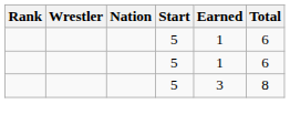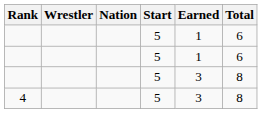+ row: 4 | 5 | 3 | 8
